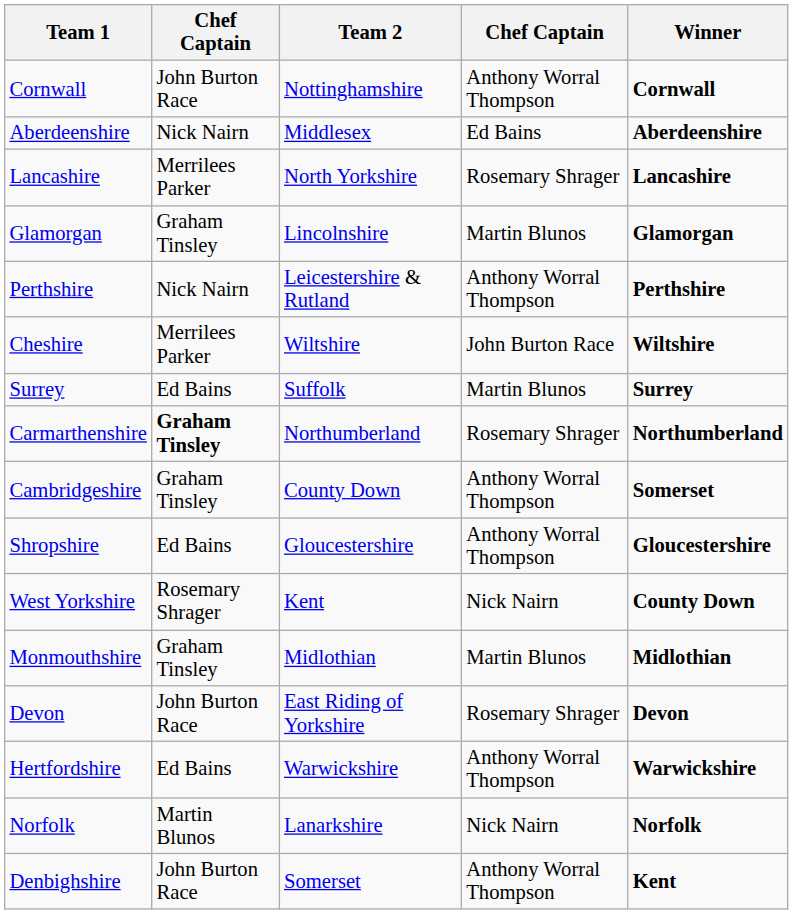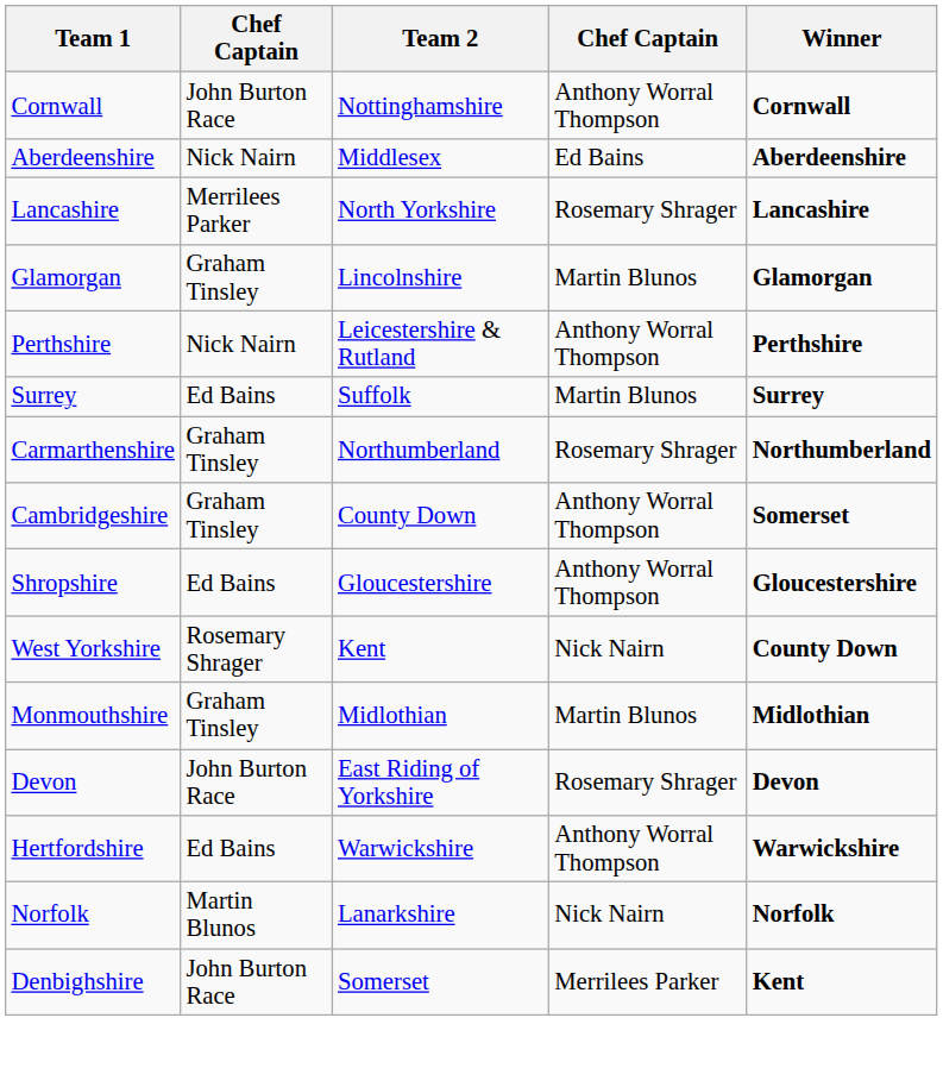- row: Cheshire | Merrilees Parker | Wiltshire | John Burton Race | Wiltshire
Carmarthenshire | column 2: bold -> normal
Denbighshire | column 4: Anthony Worral Thompson -> Merrilees Parker
